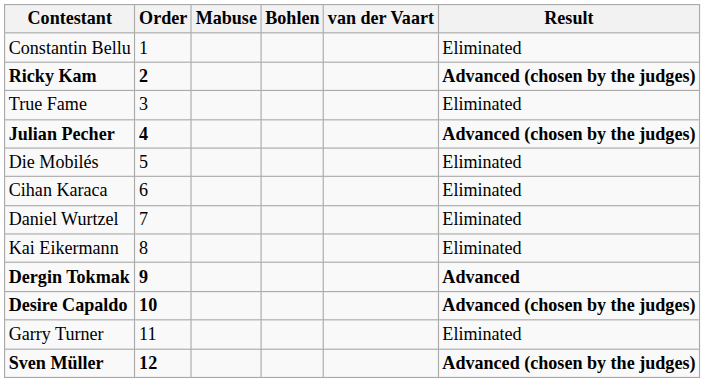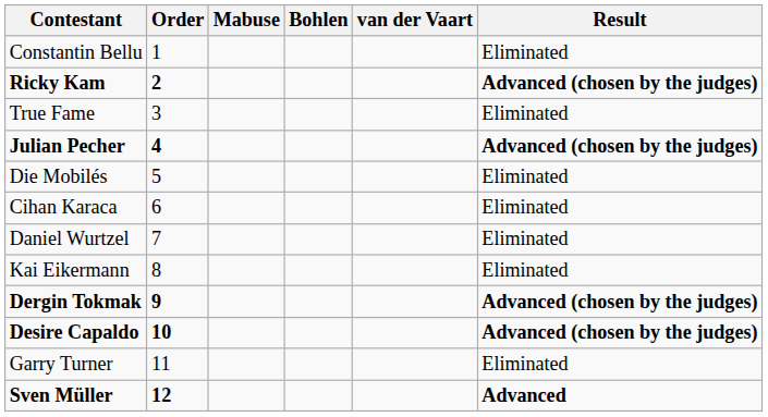Dergin Tokmak | Result: Advanced -> Advanced (chosen by the judges)
Sven Müller | Result: Advanced (chosen by the judges) -> Advanced
